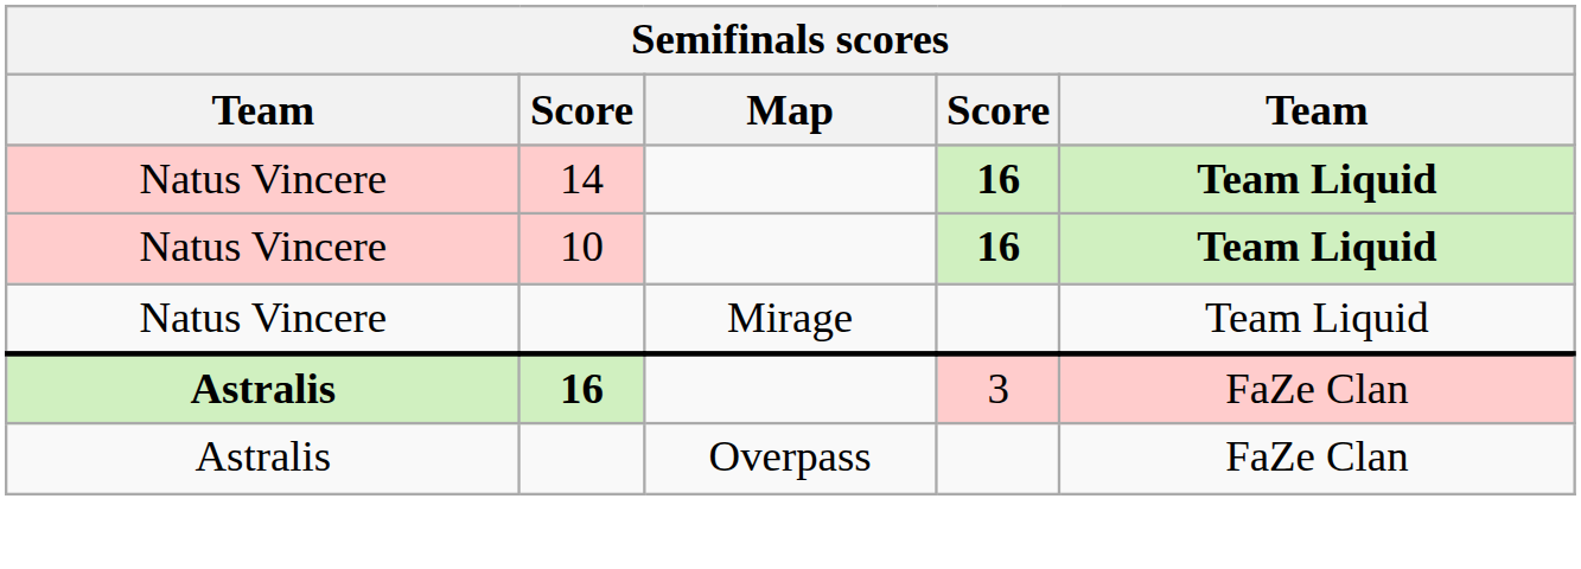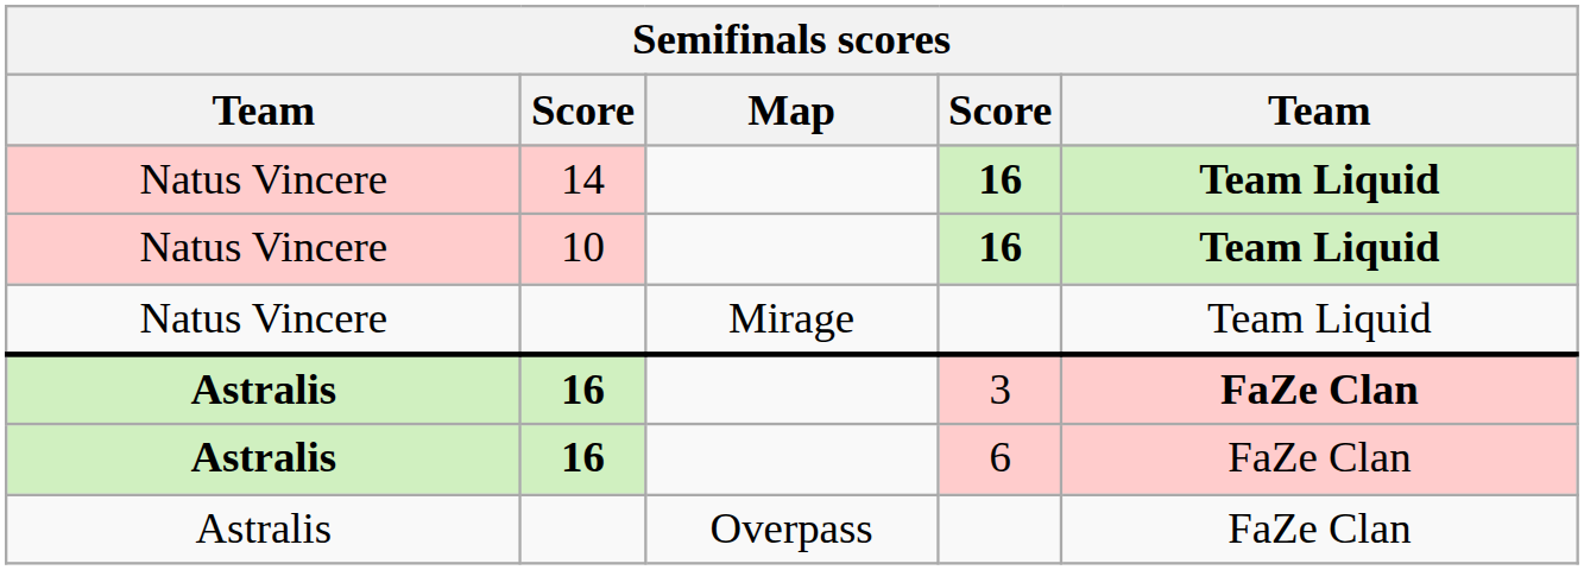16 / 3 | column 5: normal -> bold
+ row: Astralis | 16 | 6 | FaZe Clan
